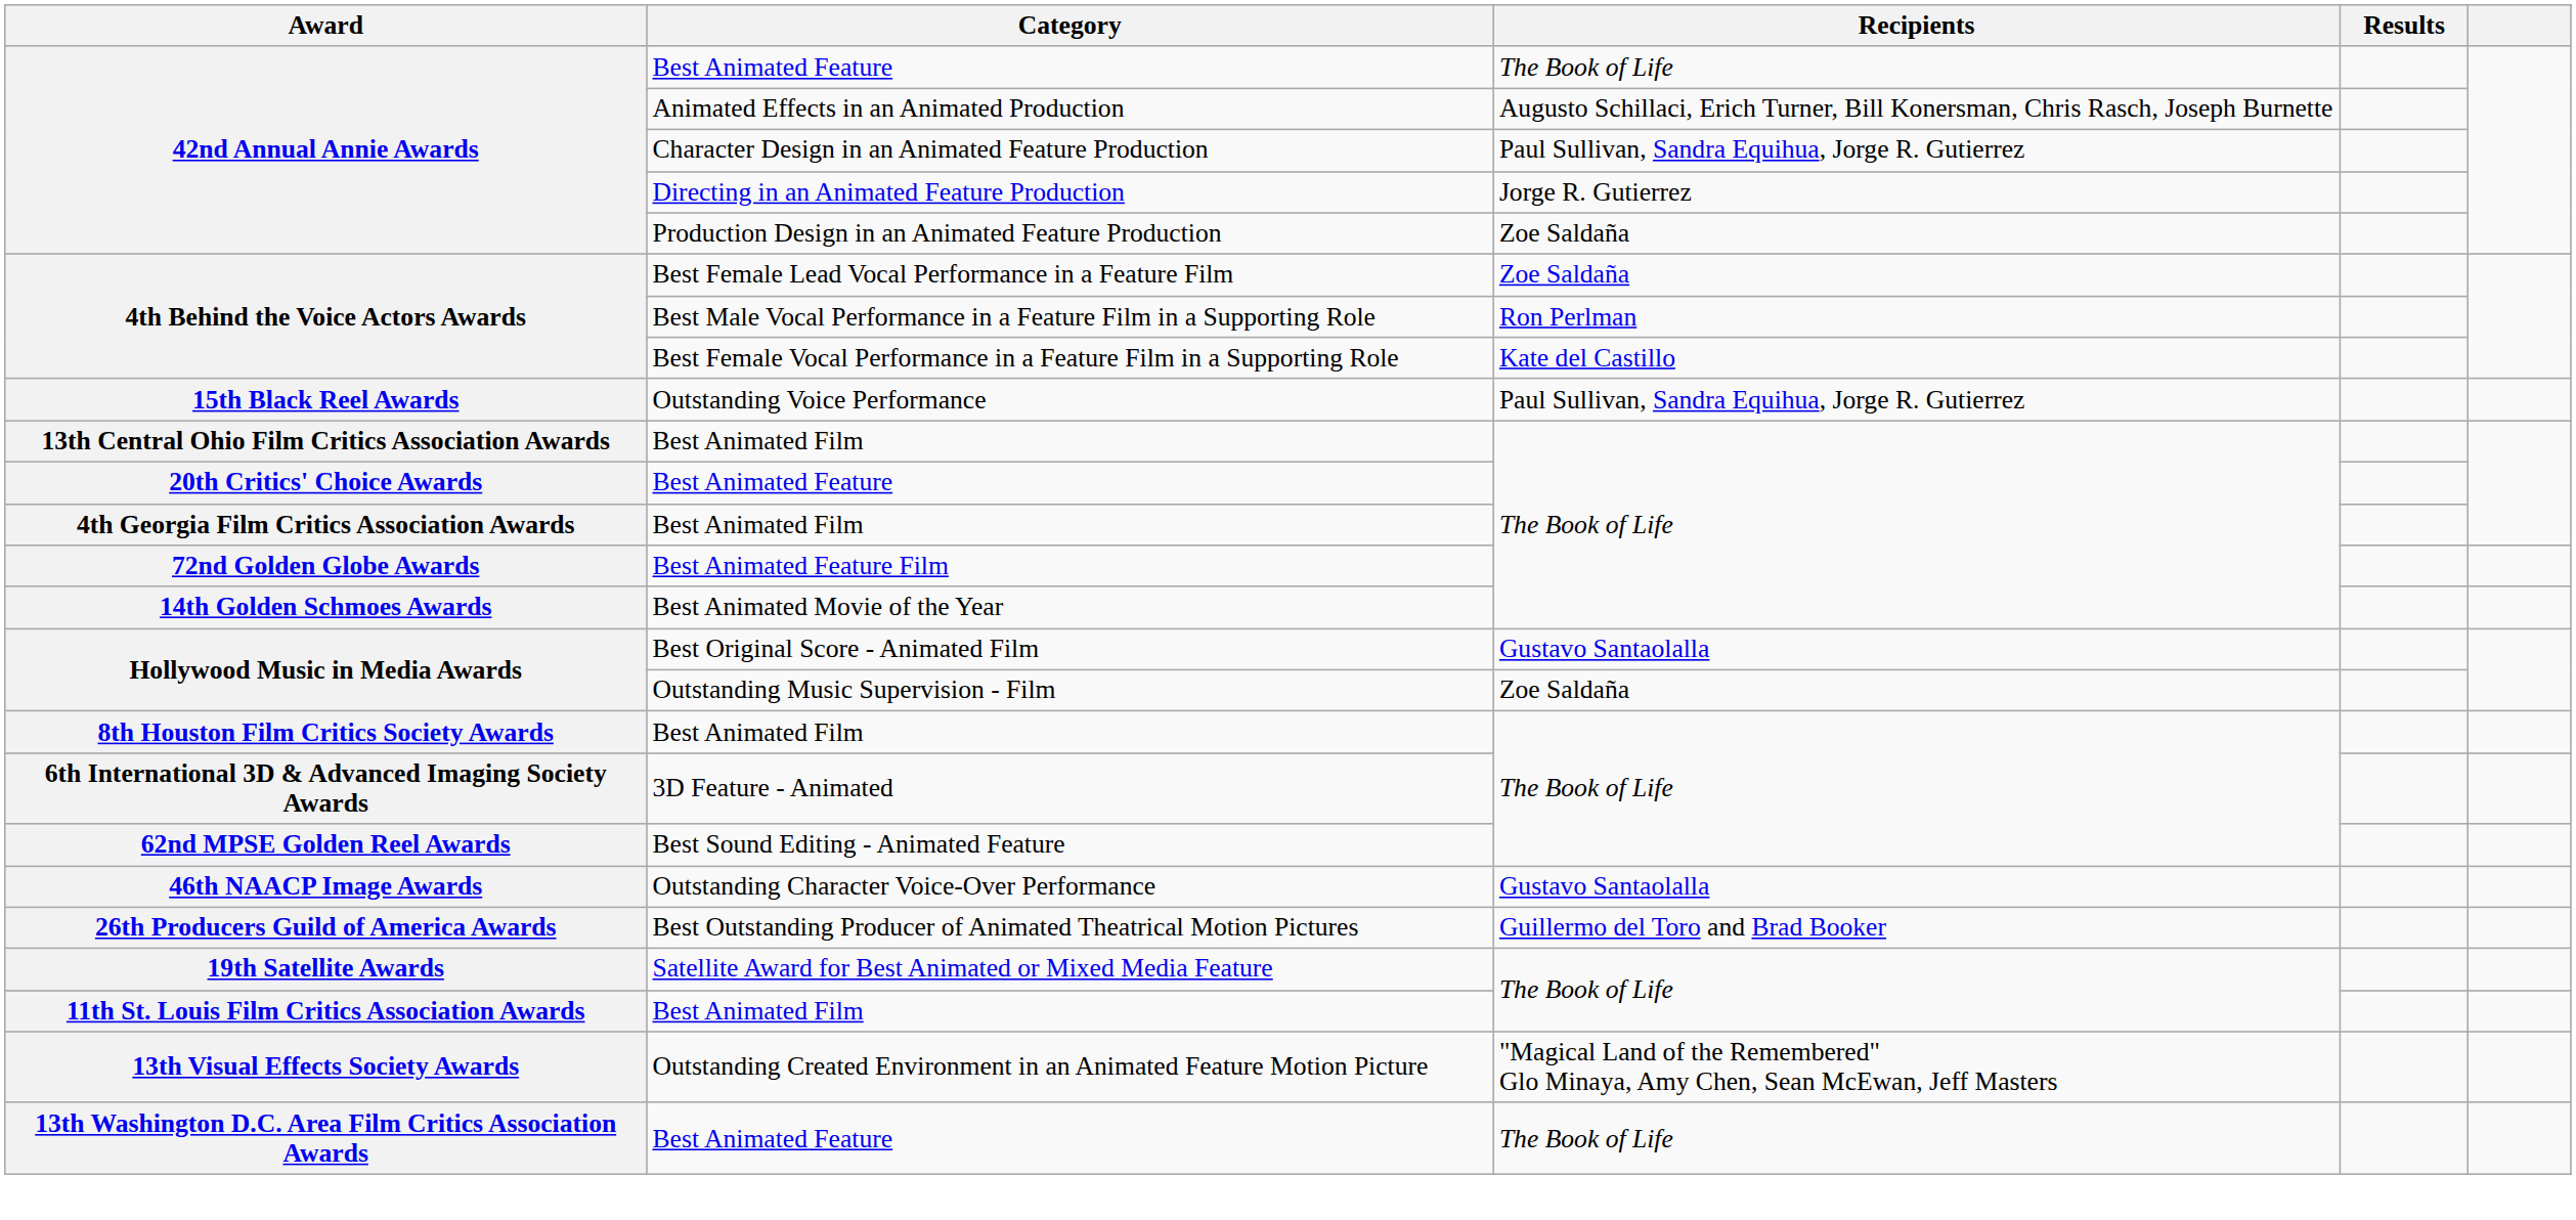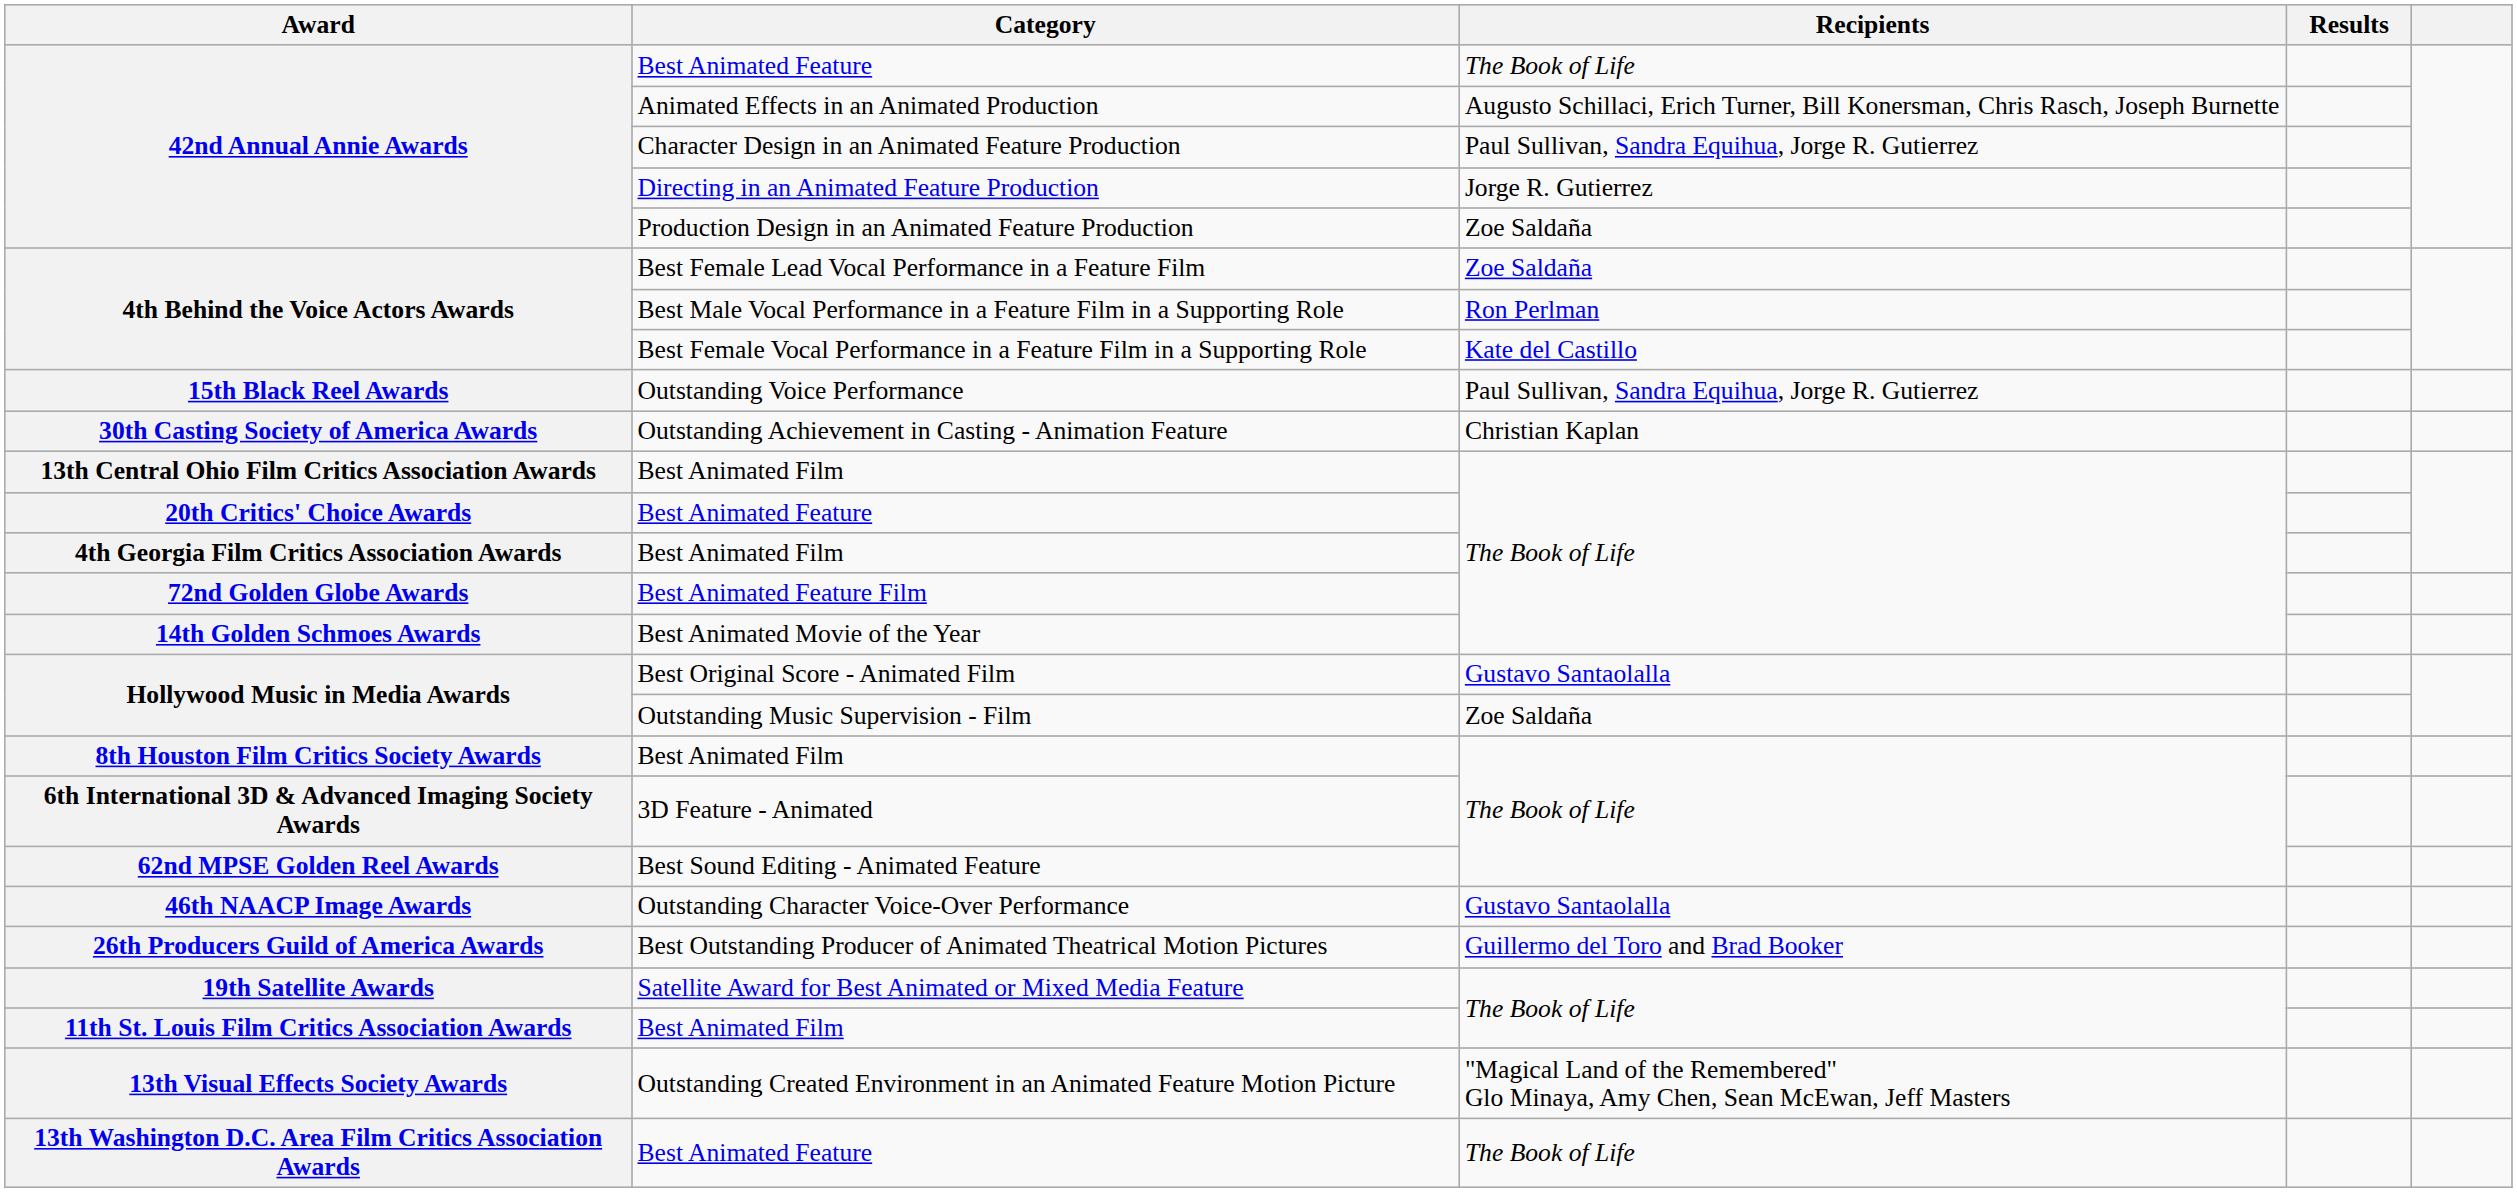+ row: 30th Casting Society of America Awards | Outstanding Achievement in Casting - Animation Feature | Christian Kaplan
